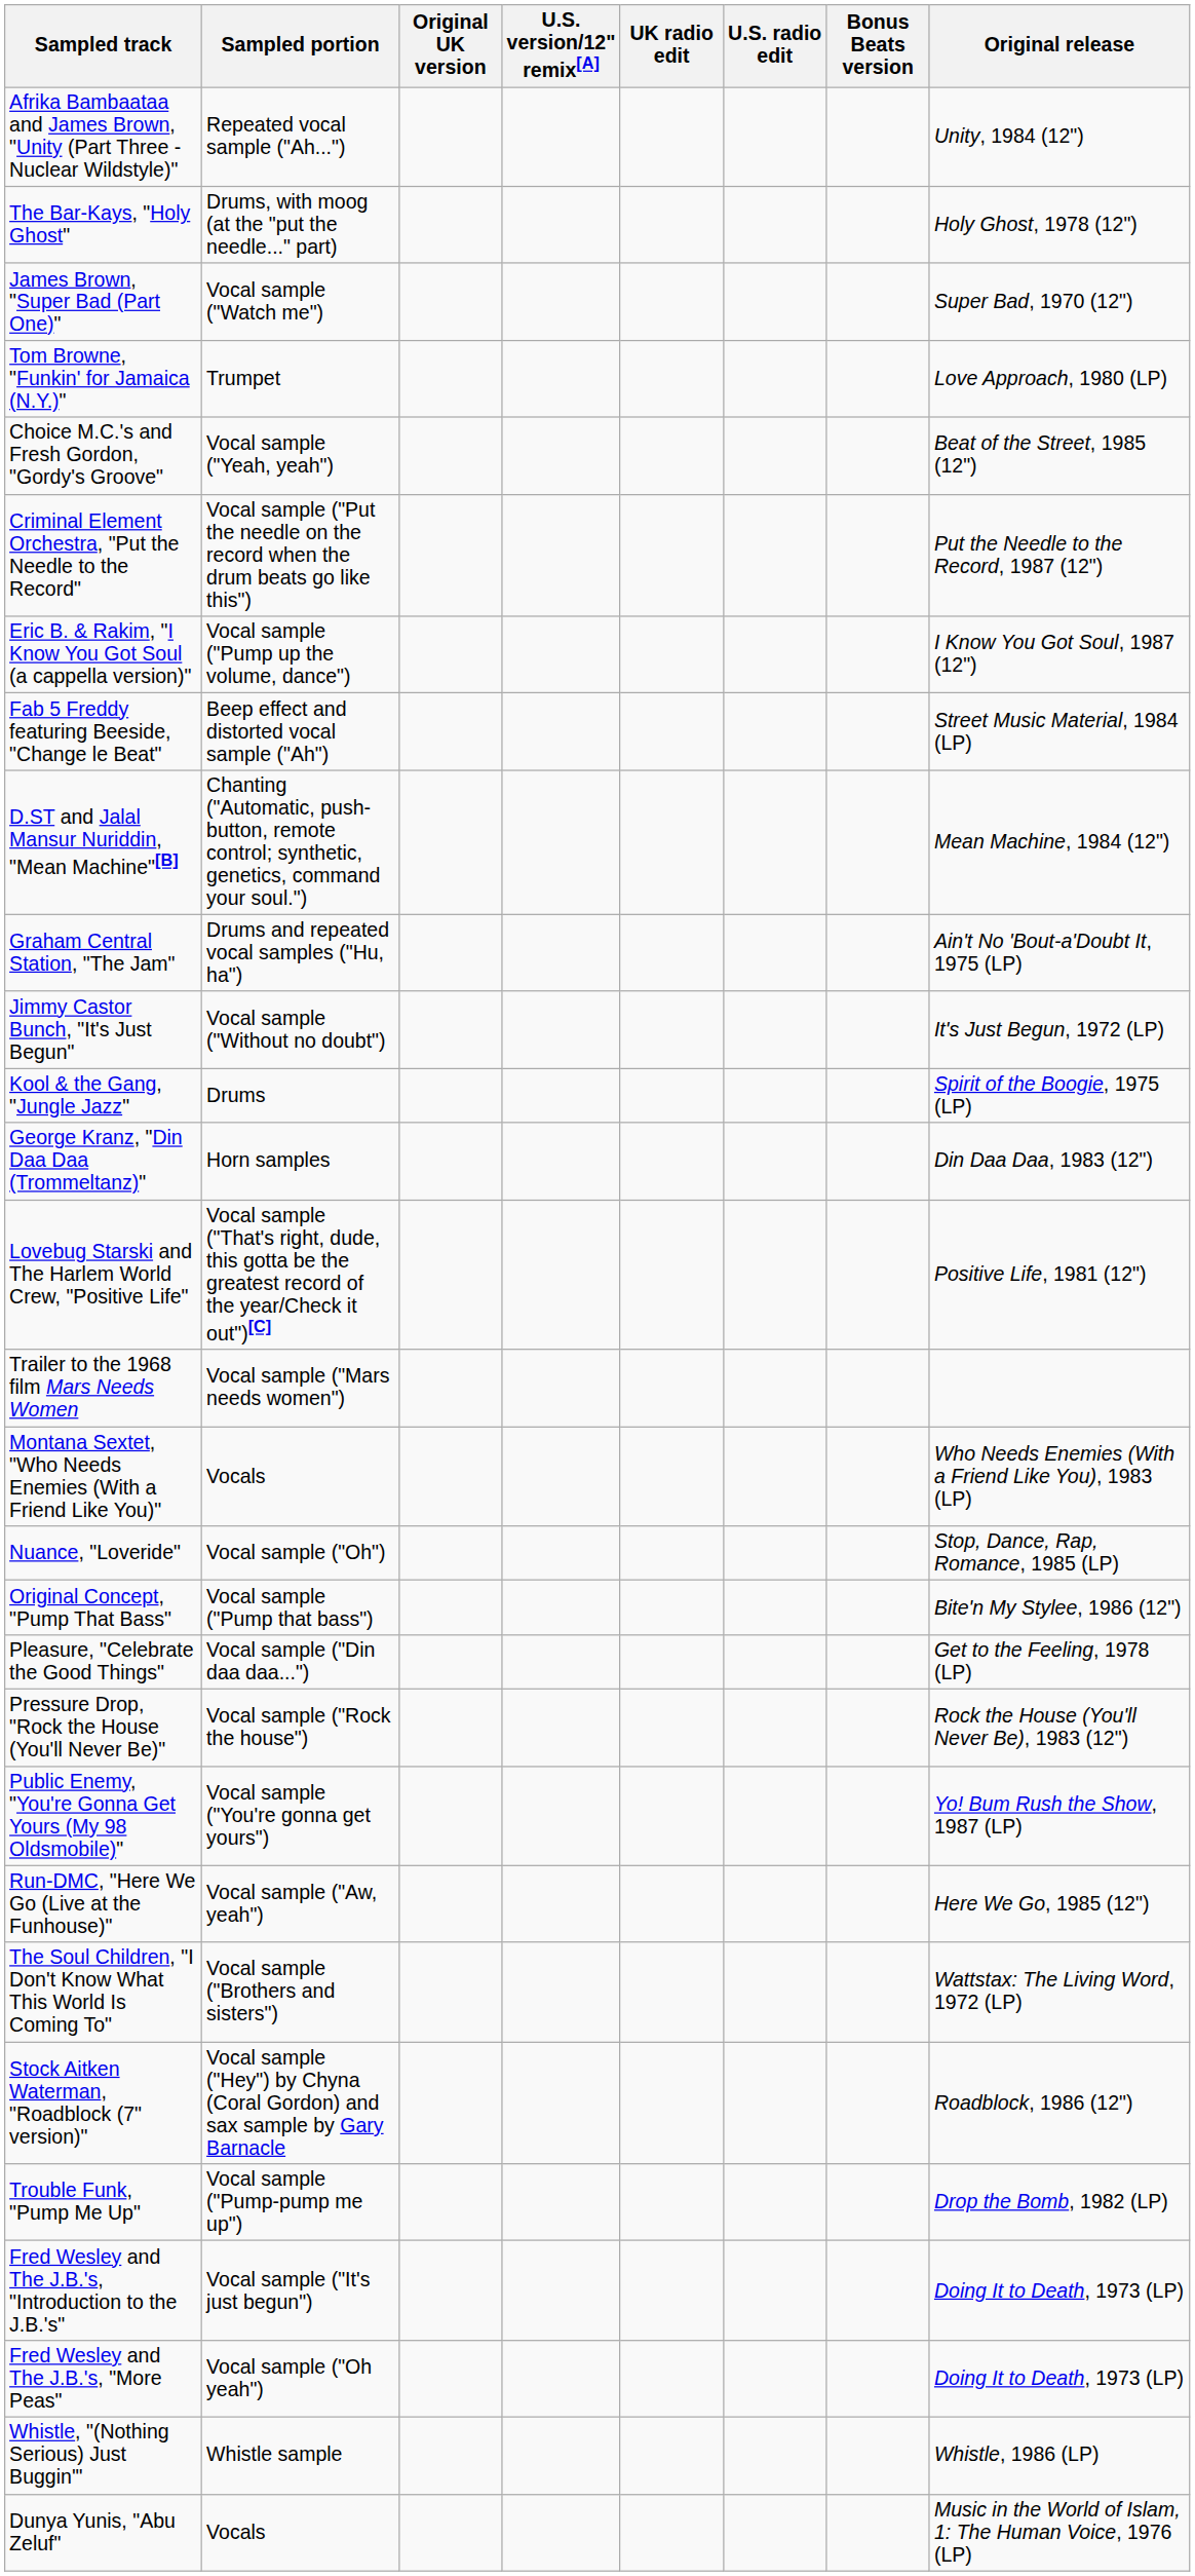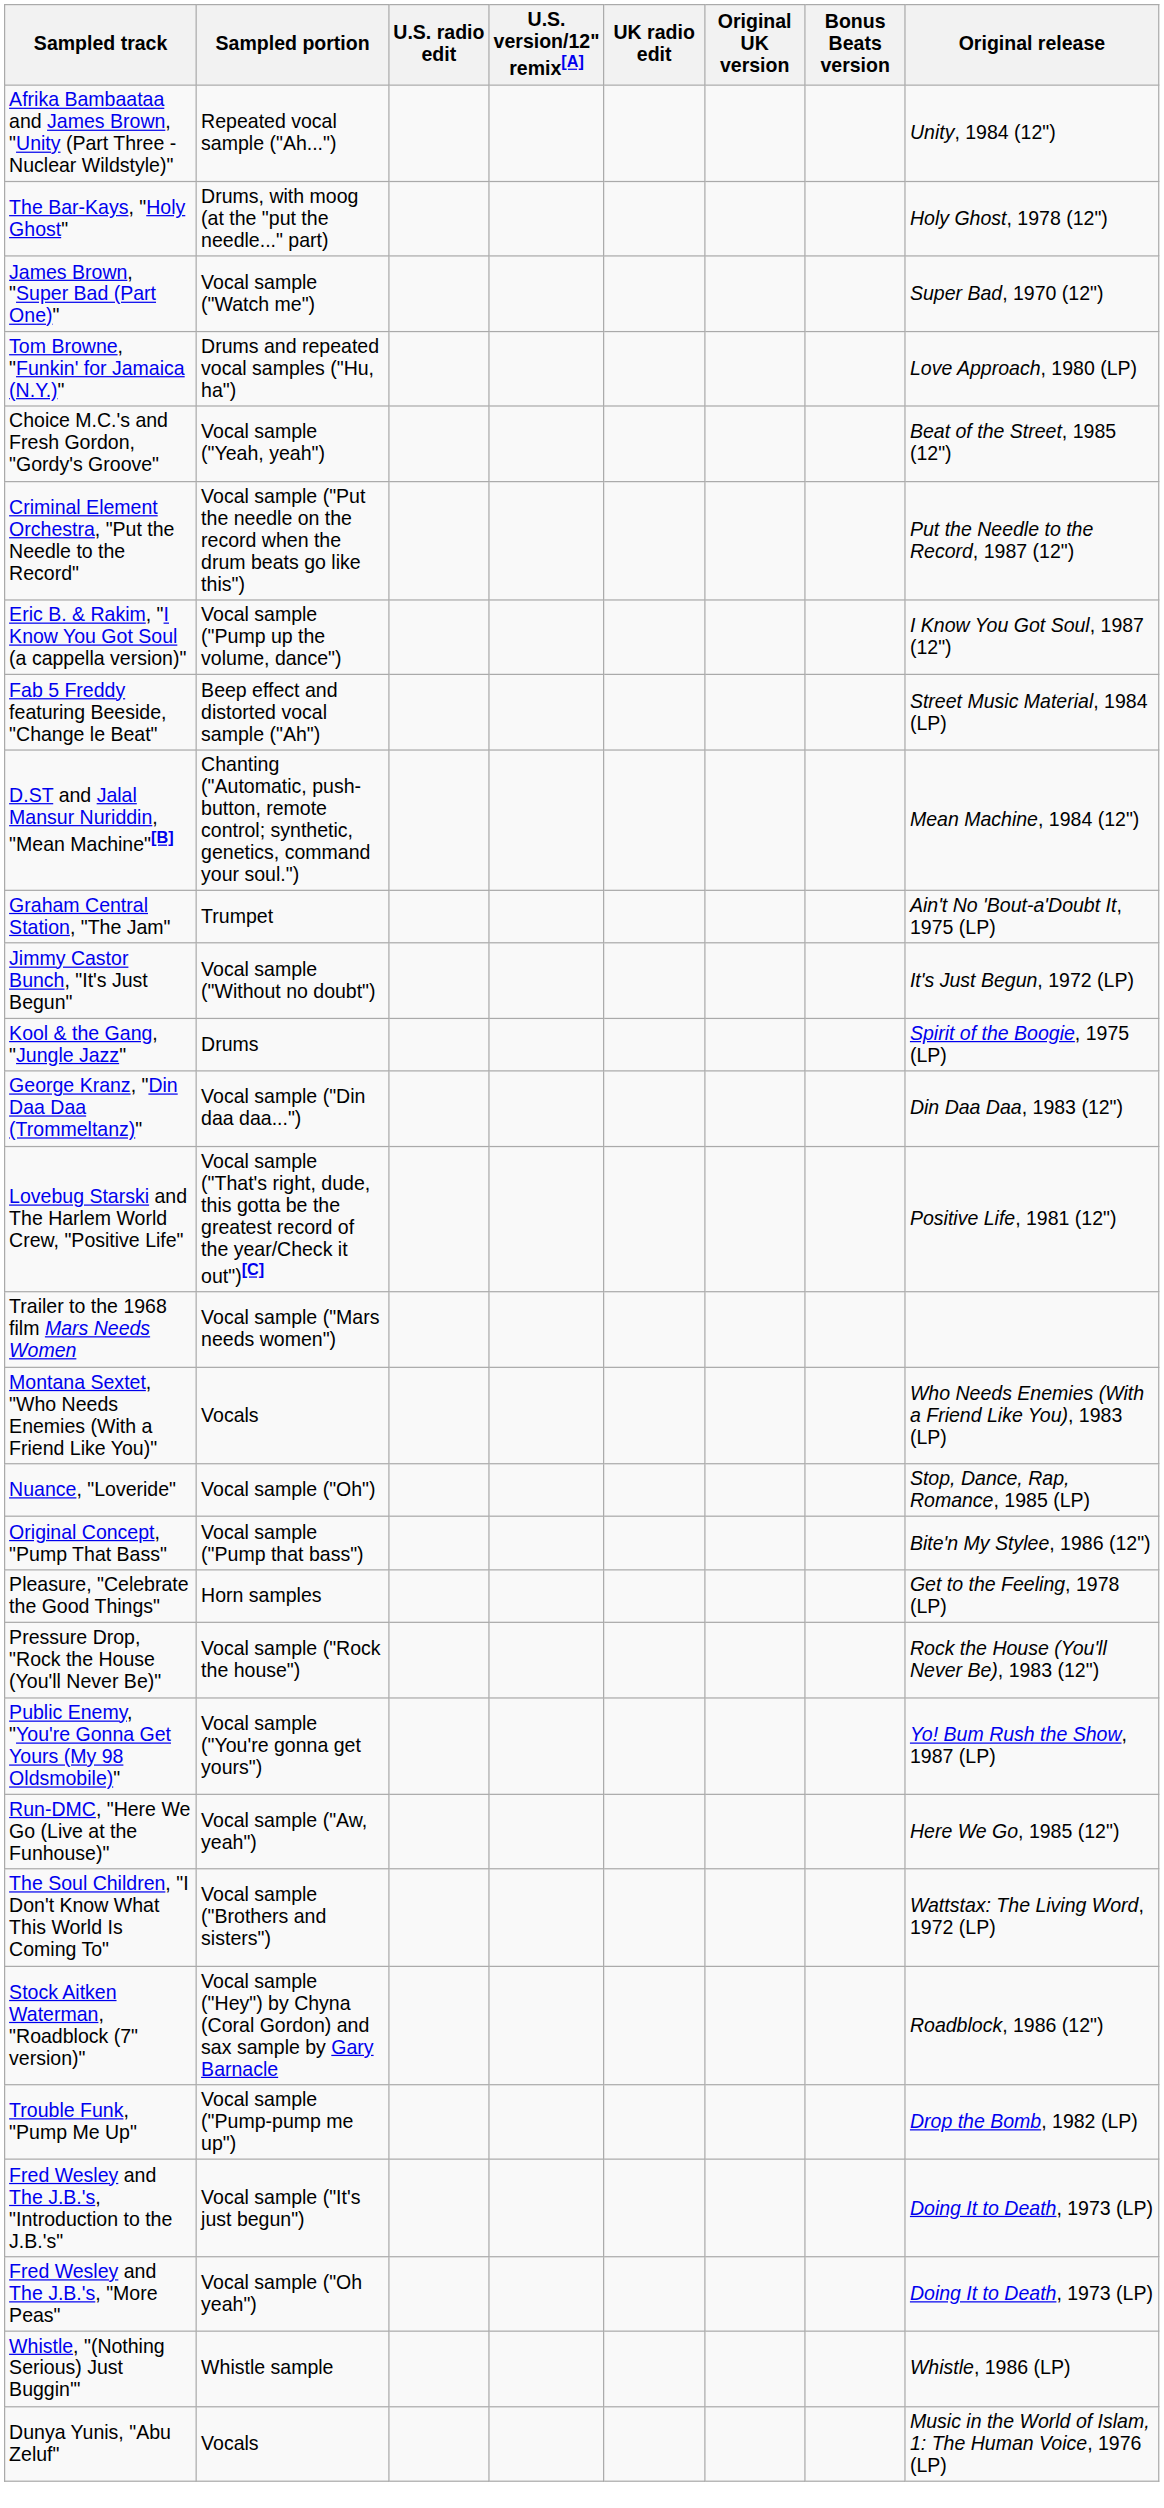columns swapped: Original UK version <-> U.S. radio edit
Tom Browne, "Funkin' for Jamaica (N.Y.)" | Sampled portion: Trumpet -> Drums and repeated vocal samples ("Hu, ha")
Graham Central Station, "The Jam" | Sampled portion: Drums and repeated vocal samples ("Hu, ha") -> Trumpet
George Kranz, "Din Daa Daa (Trommeltanz)" | Sampled portion: Horn samples -> Vocal sample ("Din daa daa...")
Pleasure, "Celebrate the Good Things" | Sampled portion: Vocal sample ("Din daa daa...") -> Horn samples
